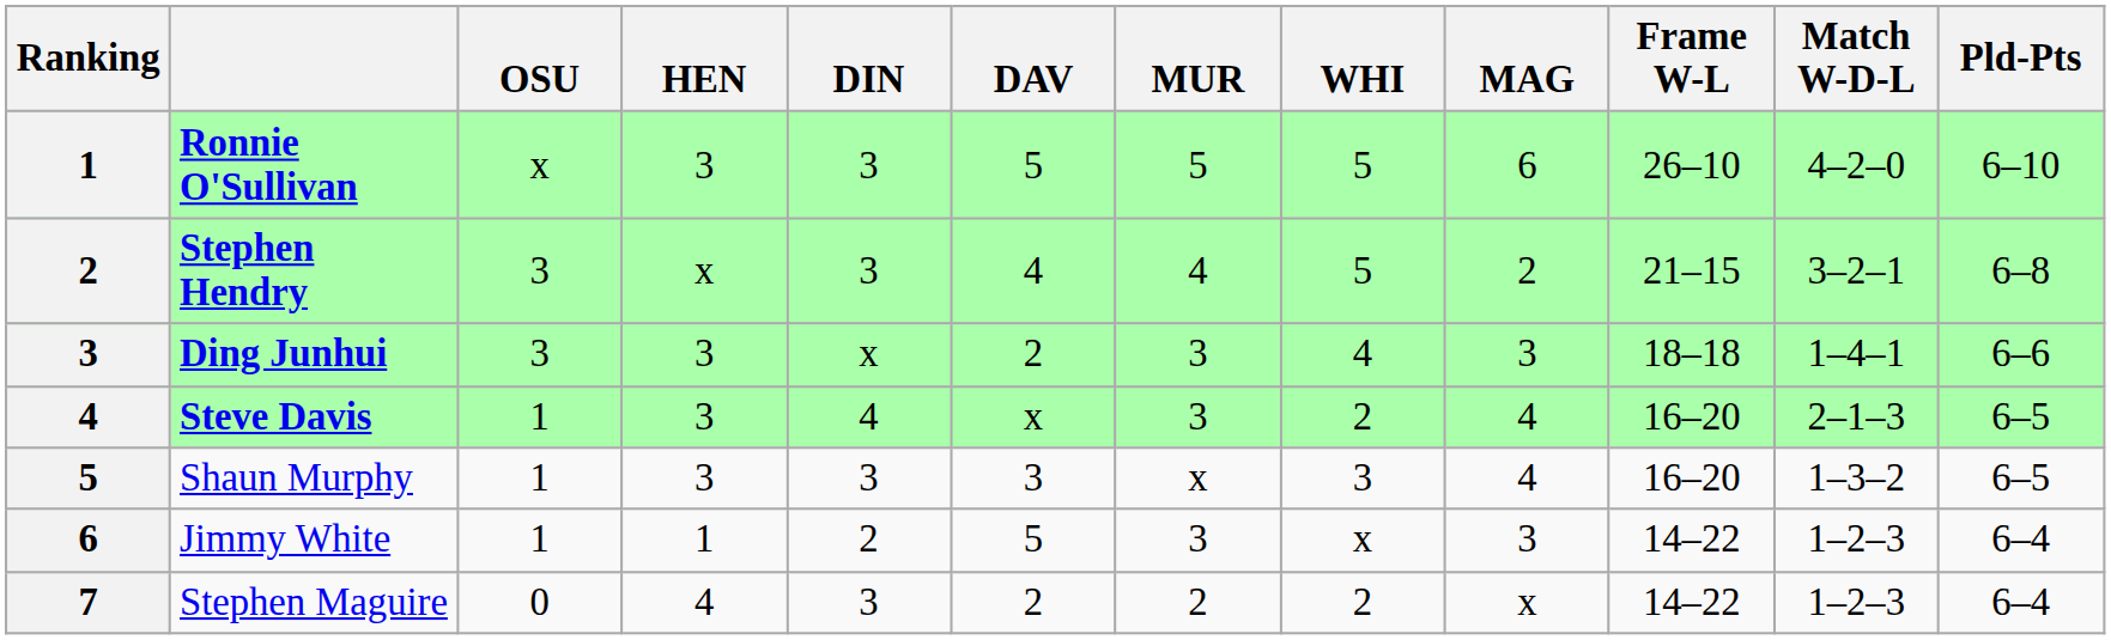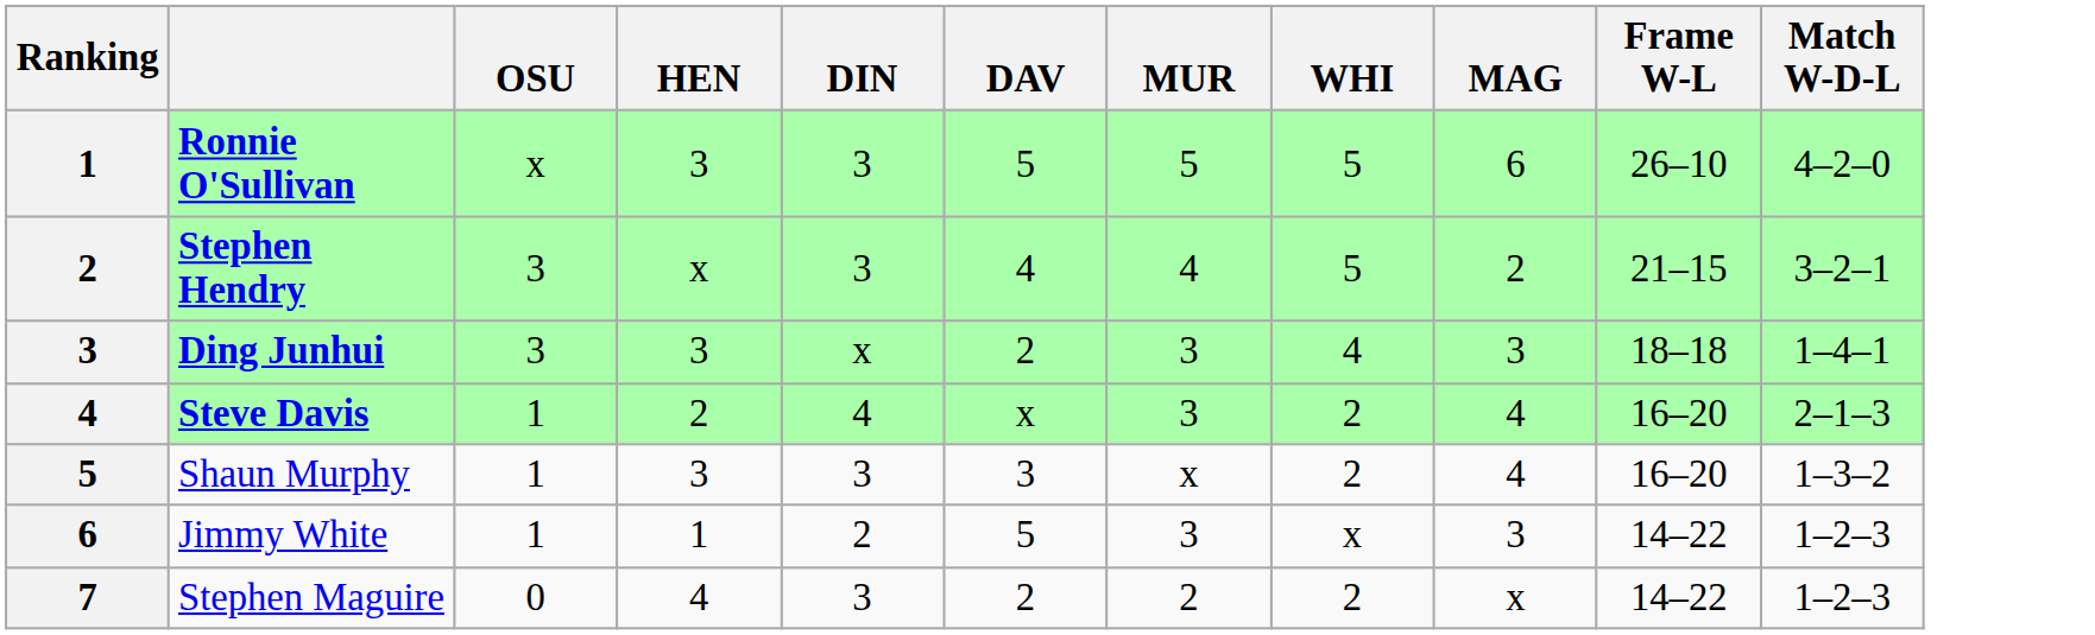- column: Pld-Pts | 6–10 | 6–8 | 6–6 | 6–5 | 6–5 | 6–4 | 6–4
Steve Davis | HEN: 3 -> 2
Shaun Murphy | WHI: 3 -> 2
